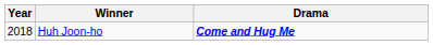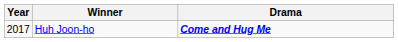Huh Joon-ho | Year: 2018 -> 2017
